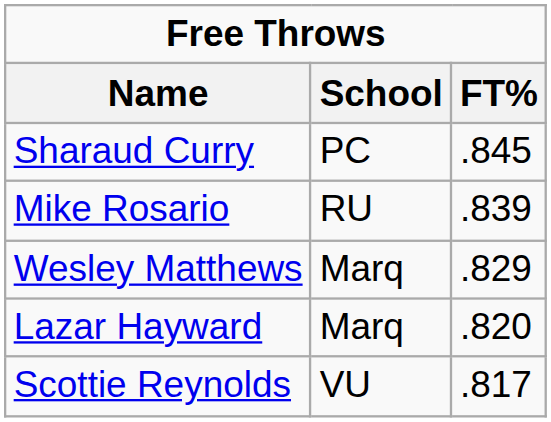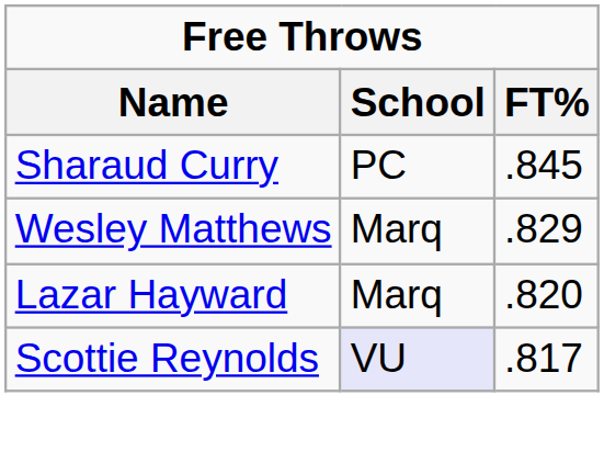- row: Mike Rosario | RU | .839
Scottie Reynolds | School: no background -> lavender background
